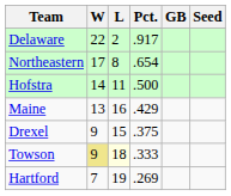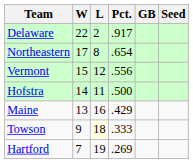+ row: Vermont | 15 | 12 | .556
- row: Drexel | 9 | 15 | .375
Towson | W: khaki background -> no background
